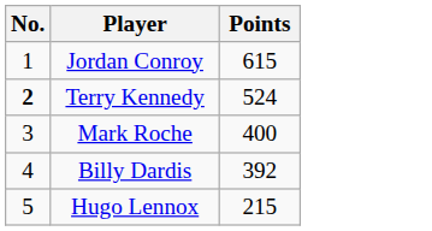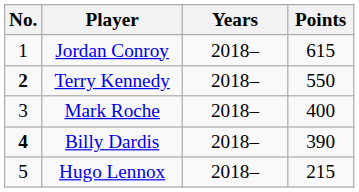+ column: Years | 2018– | 2018– | 2018– | 2018– | 2018–
Terry Kennedy | Points: 524 -> 550
Billy Dardis | No.: normal -> bold
Billy Dardis | Points: 392 -> 390
